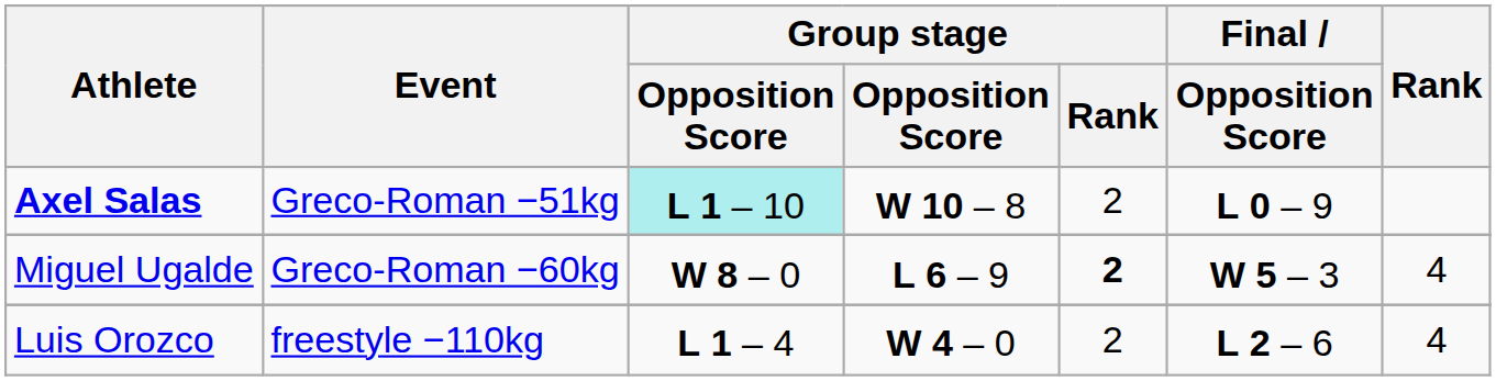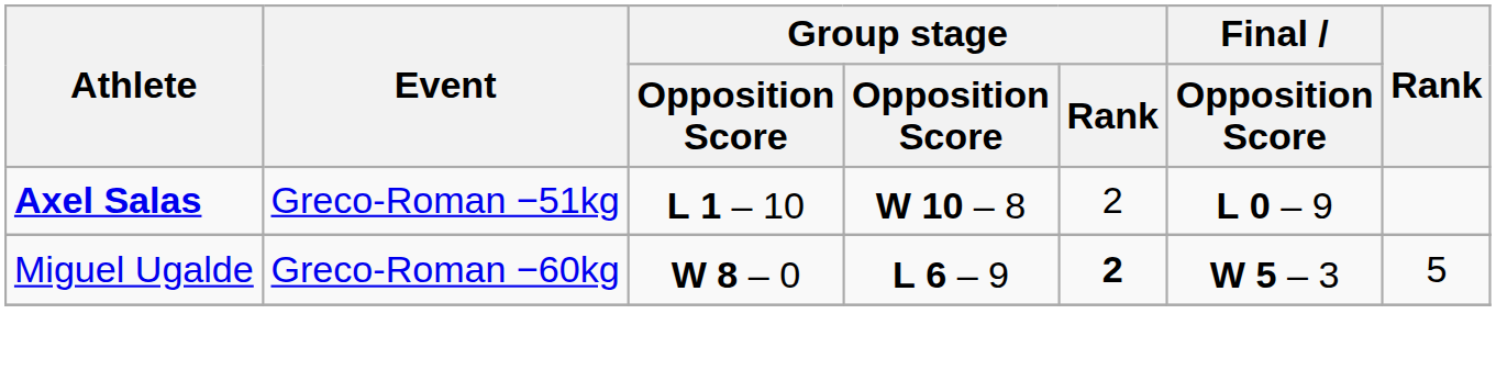Axel Salas | column 3: paleturquoise background -> no background
Miguel Ugalde | Rank: 4 -> 5
- row: Luis Orozco | freestyle −110kg | L 1 – 4 | W 4 – 0 | 2 | L 2 – 6 | 4
